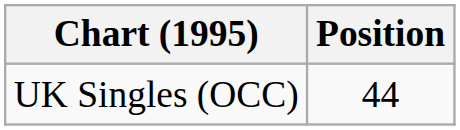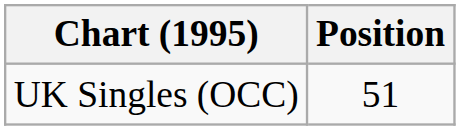UK Singles (OCC) | Position: 44 -> 51
